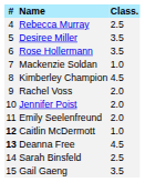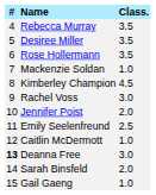Rebecca Murray | Class.: 2.5 -> 3.5
Rachel Voss | Class.: 2.0 -> 3.0
Emily Seelenfreund | Class.: 2.0 -> 2.5
Caitlin McDermott | #: bold -> normal
Deanna Free | Class.: 4.5 -> 3.0
Sarah Binsfeld | Class.: 2.5 -> 2.0
Gail Gaeng | Class.: 3.5 -> 1.0
